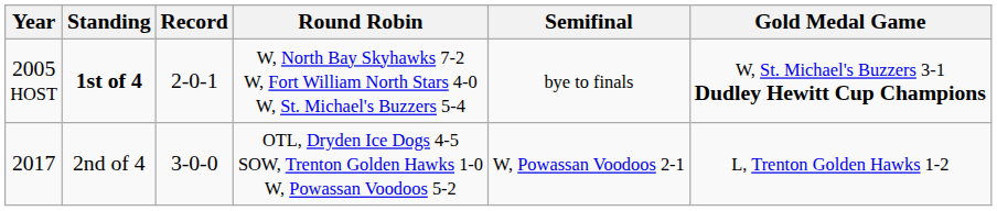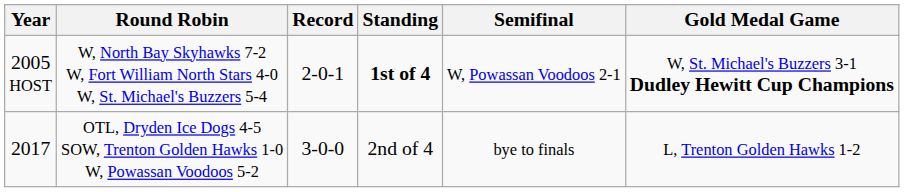columns swapped: Round Robin <-> Standing
2005 HOST | Semifinal: bye to finals -> W, Powassan Voodoos 2-1
2017 | Semifinal: W, Powassan Voodoos 2-1 -> bye to finals
